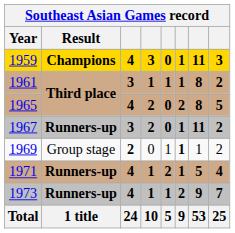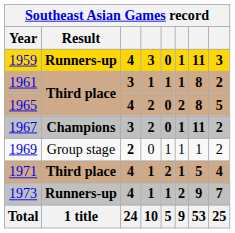1959 | Result: Champions -> Runners-up
1967 | Result: Runners-up -> Champions
1969 | column 6: bold -> normal
1971 | Result: Runners-up -> Third place
